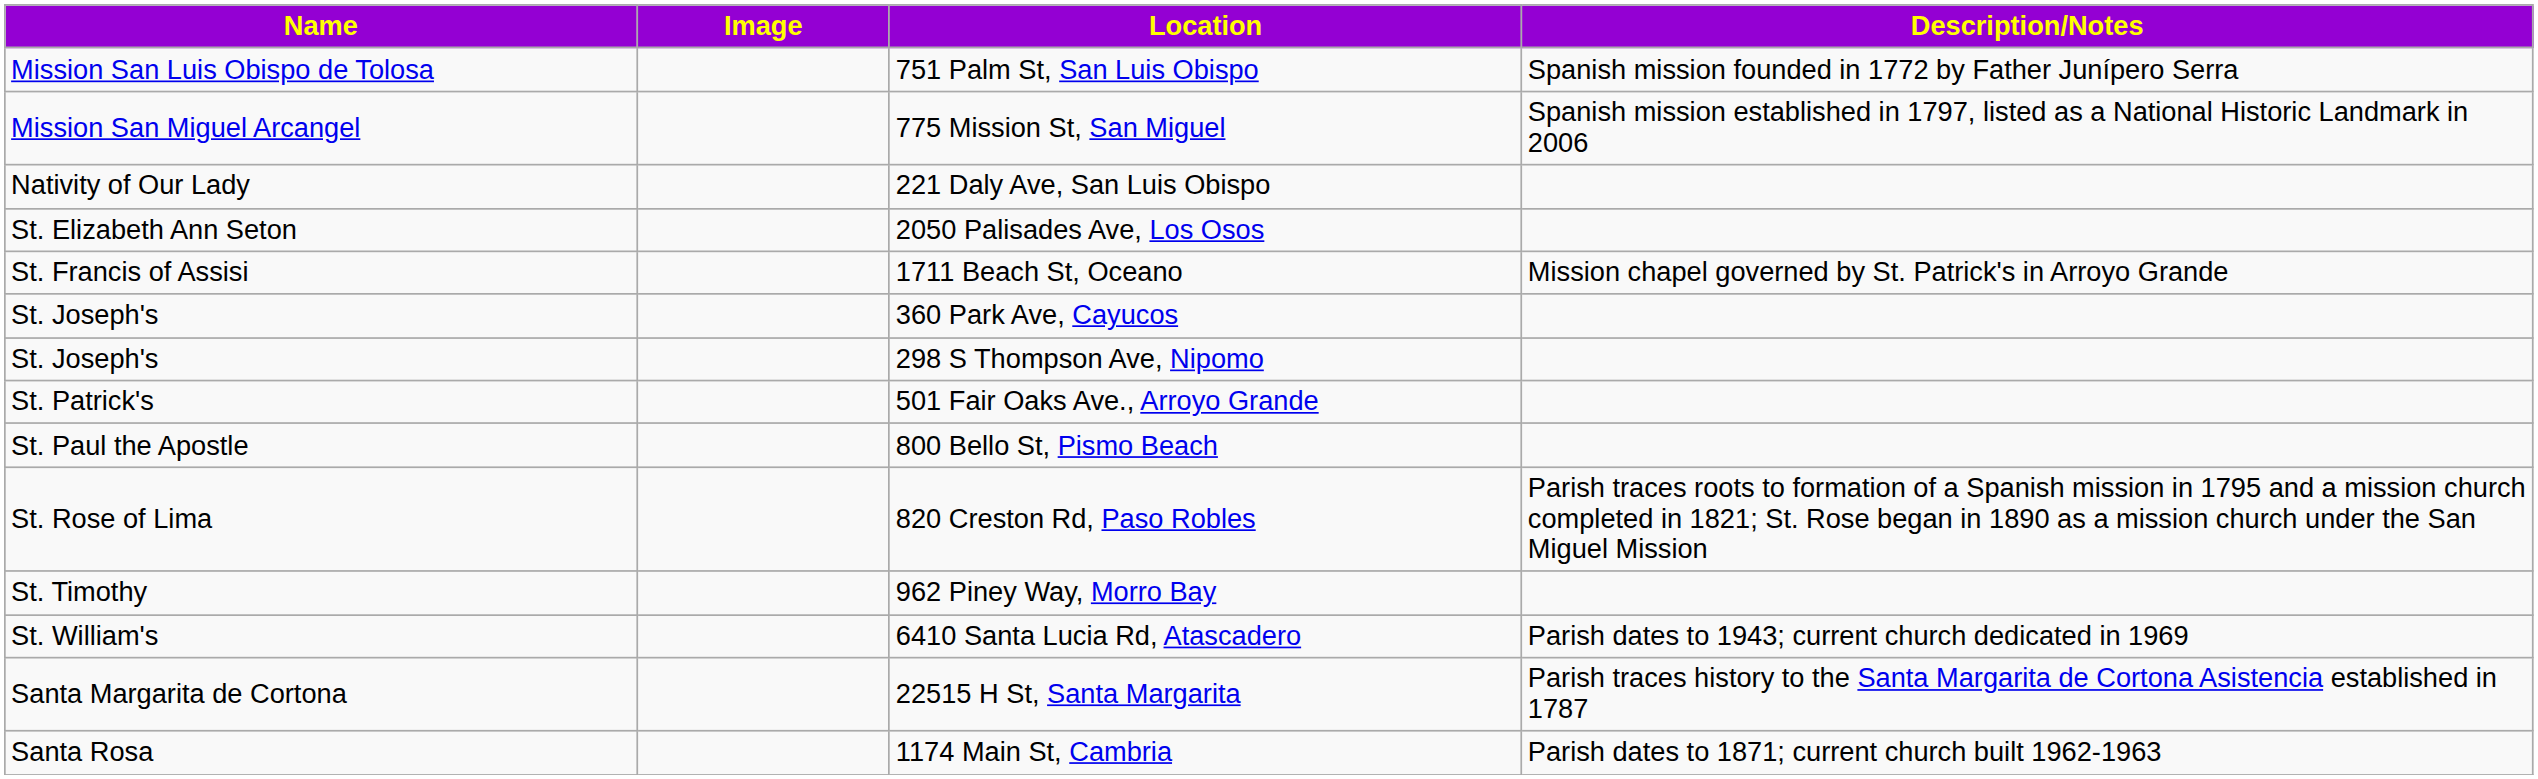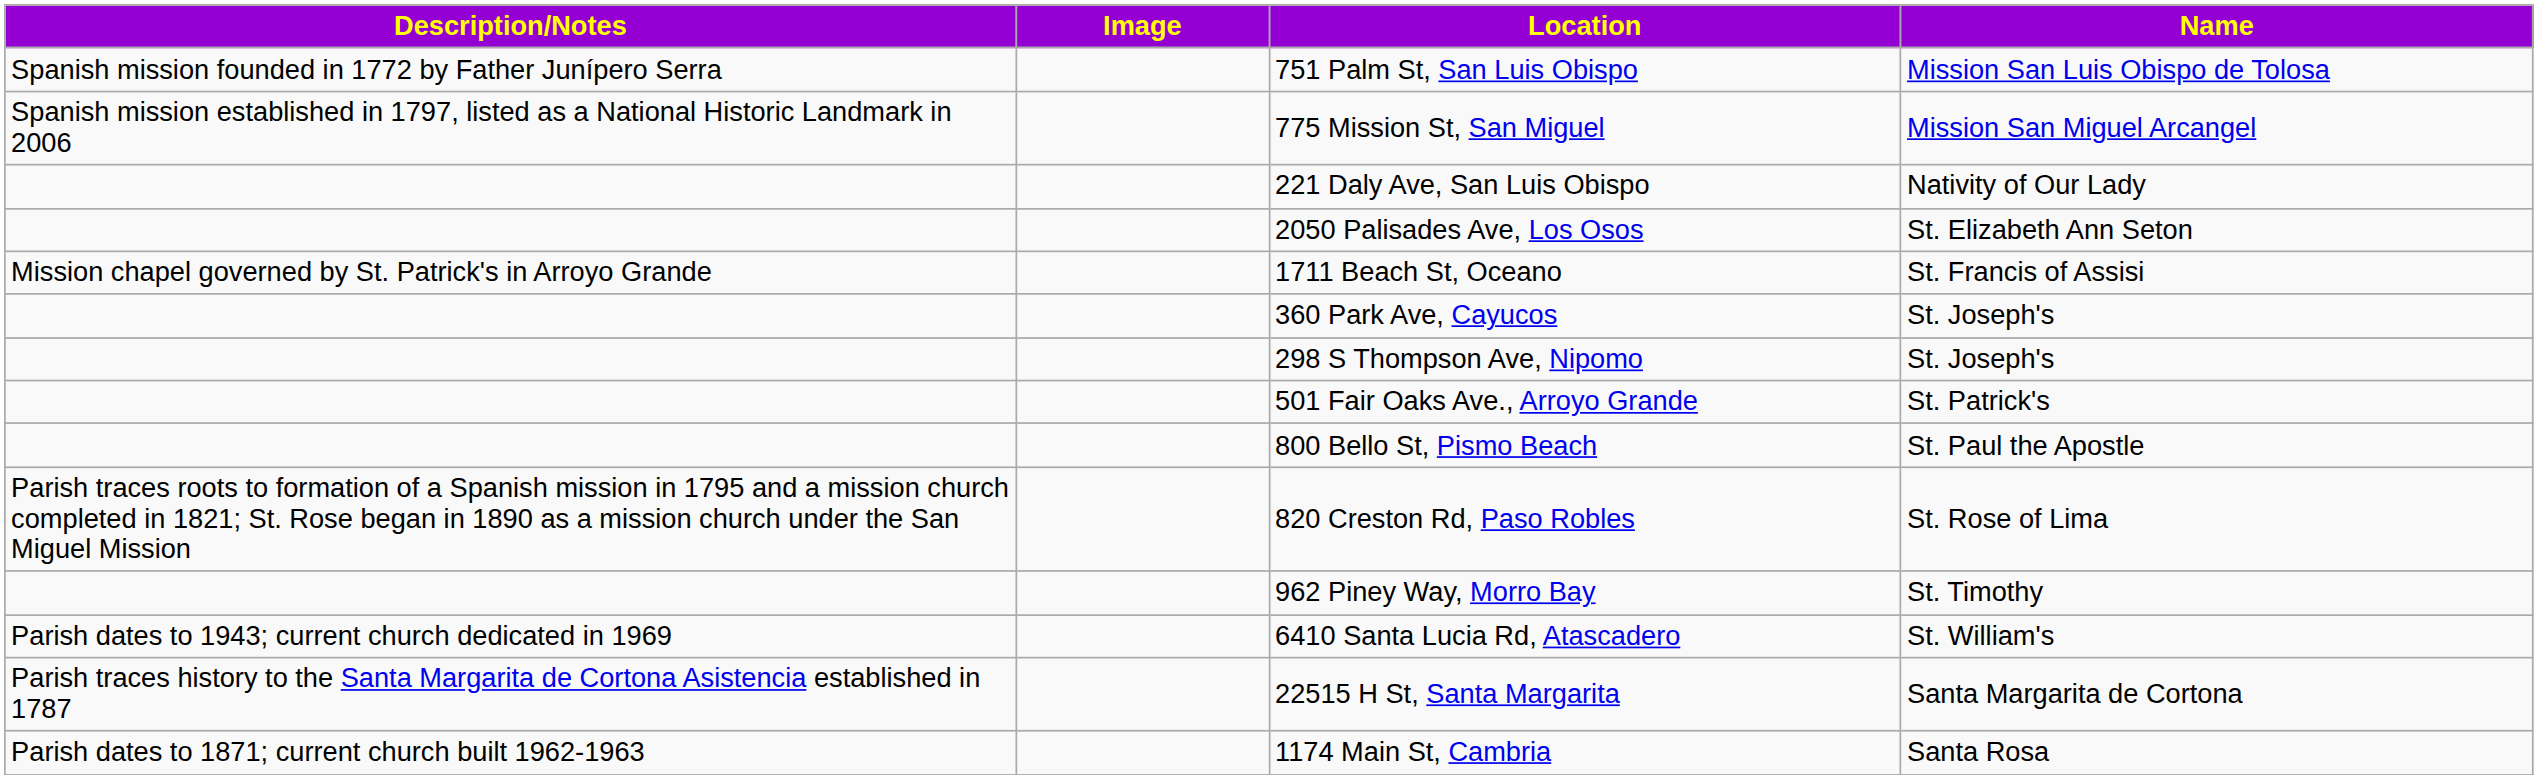columns swapped: Name <-> Description/Notes
